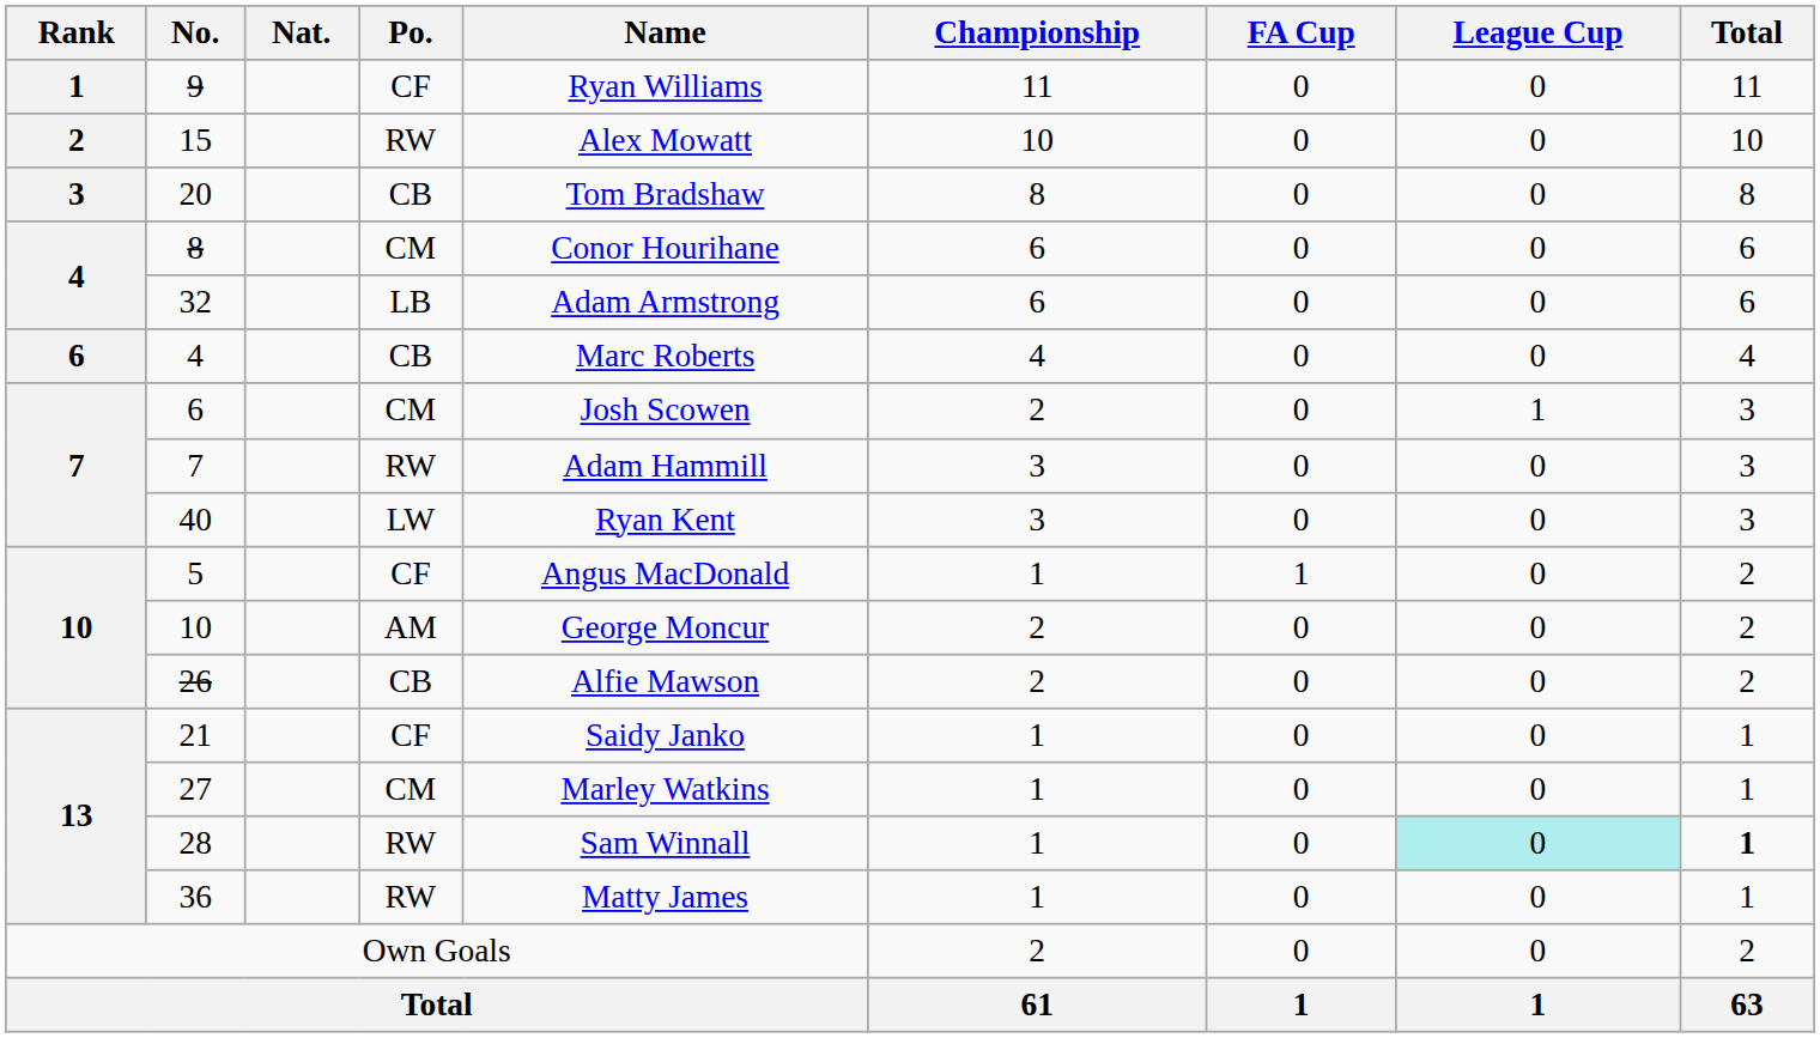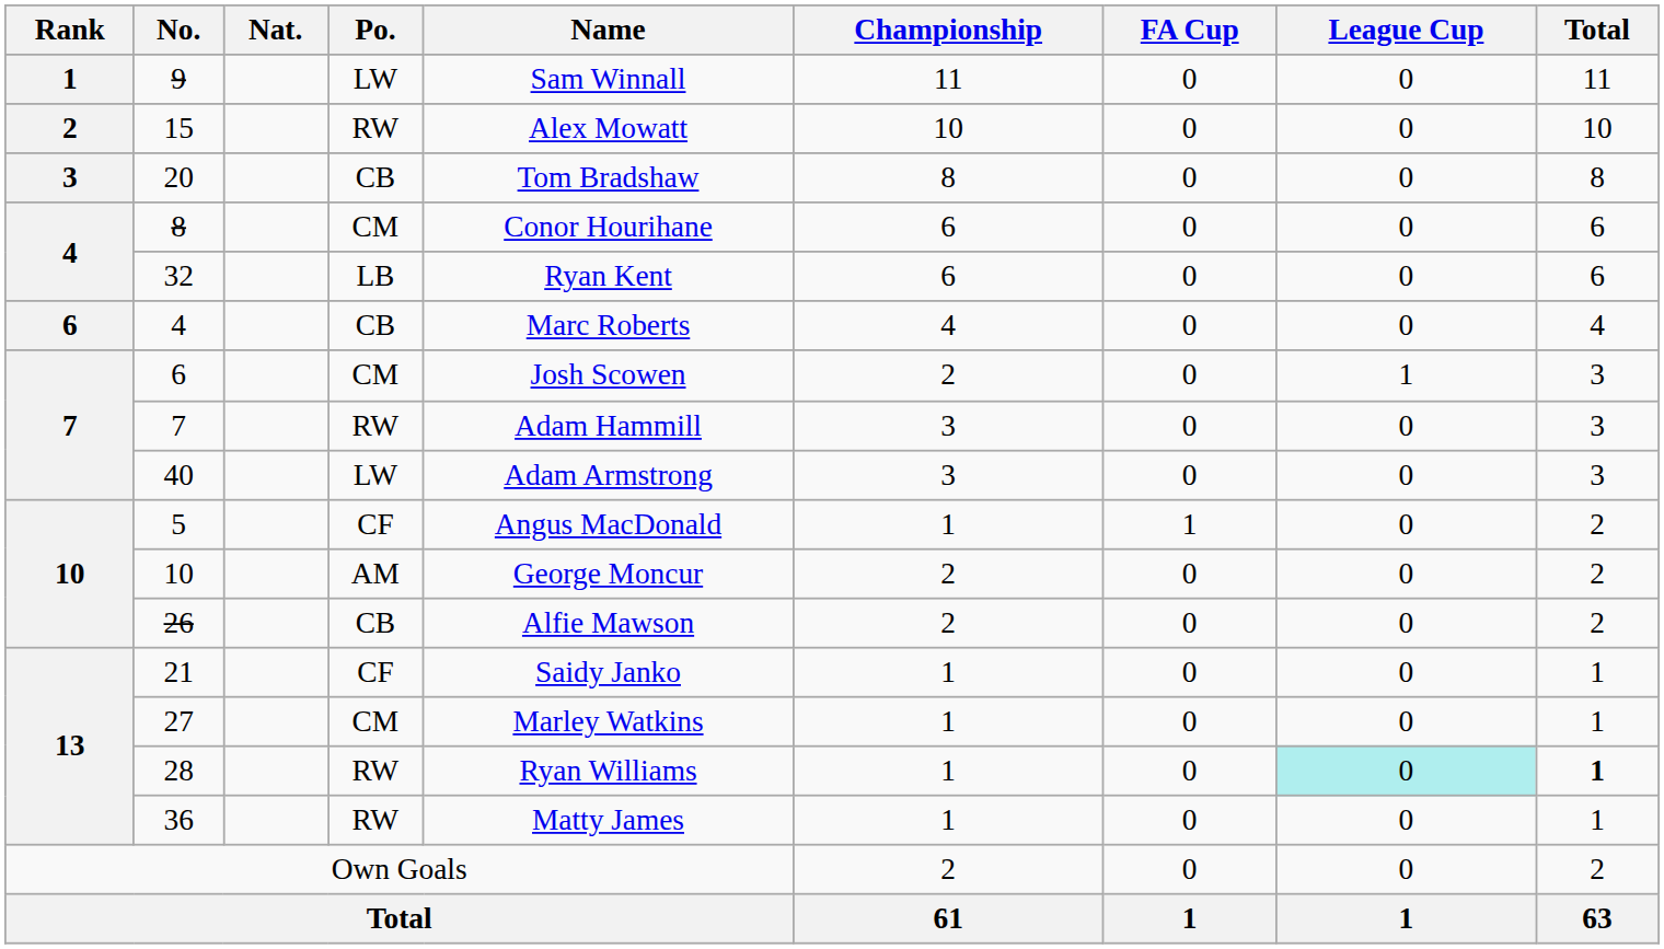9 | Po.: CF -> LW
9 | Name: Ryan Williams -> Sam Winnall
32 | Name: Adam Armstrong -> Ryan Kent
40 | Name: Ryan Kent -> Adam Armstrong
28 | Name: Sam Winnall -> Ryan Williams
